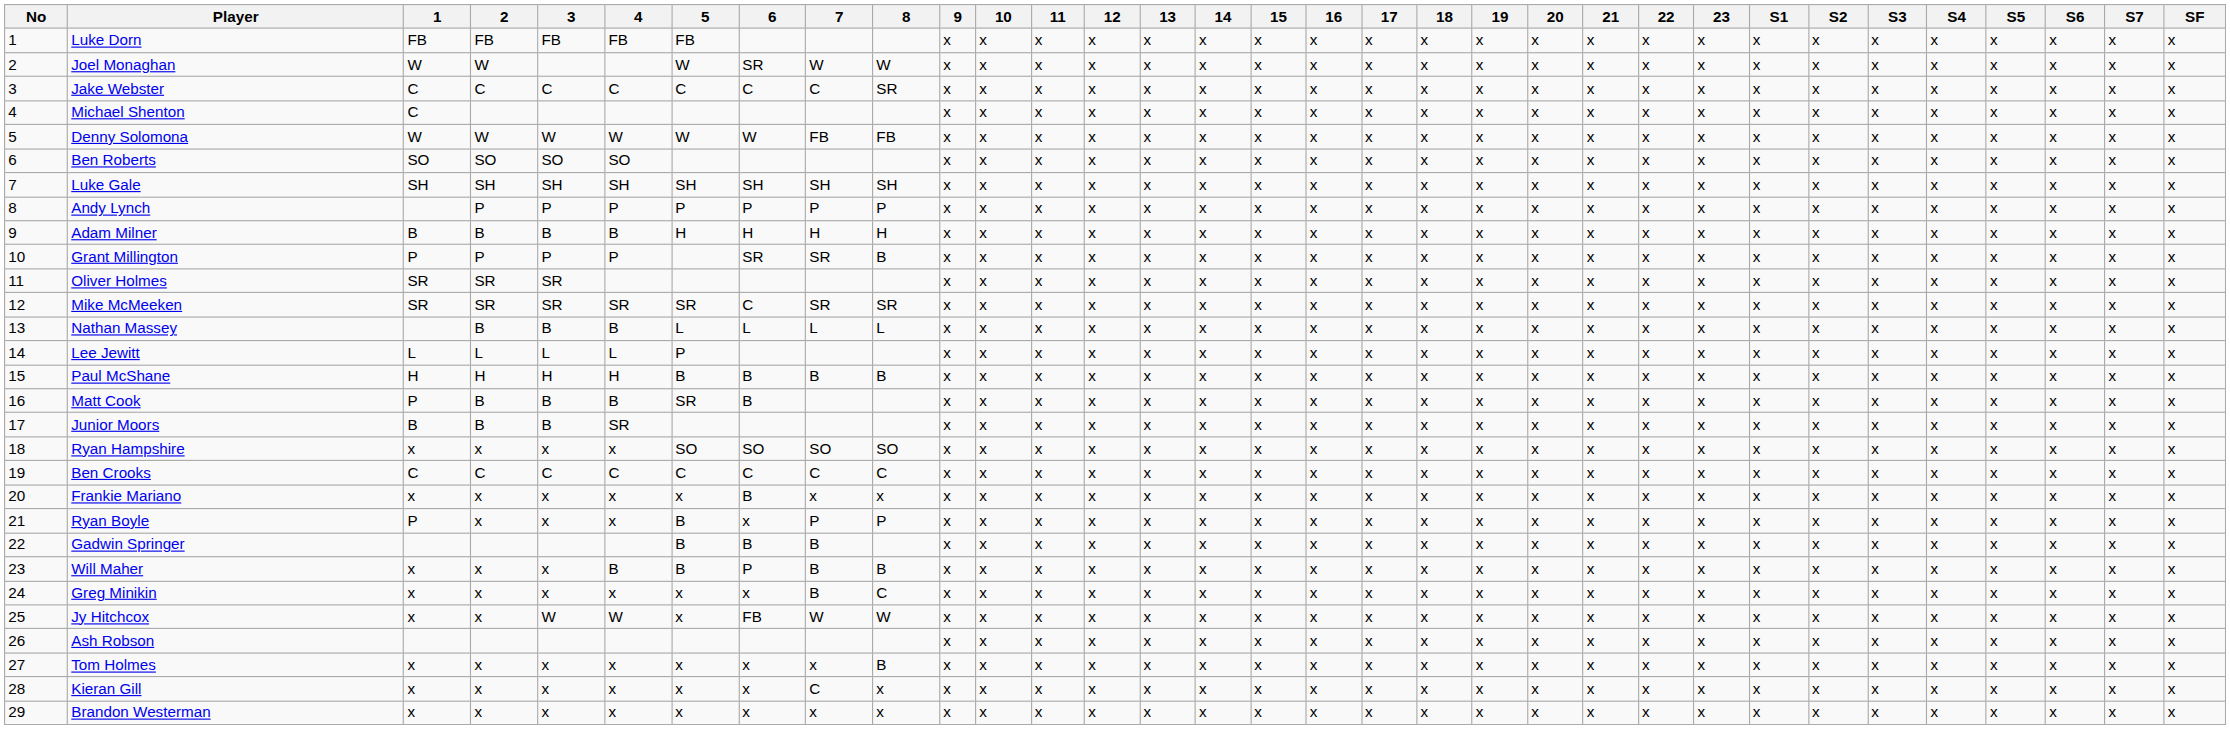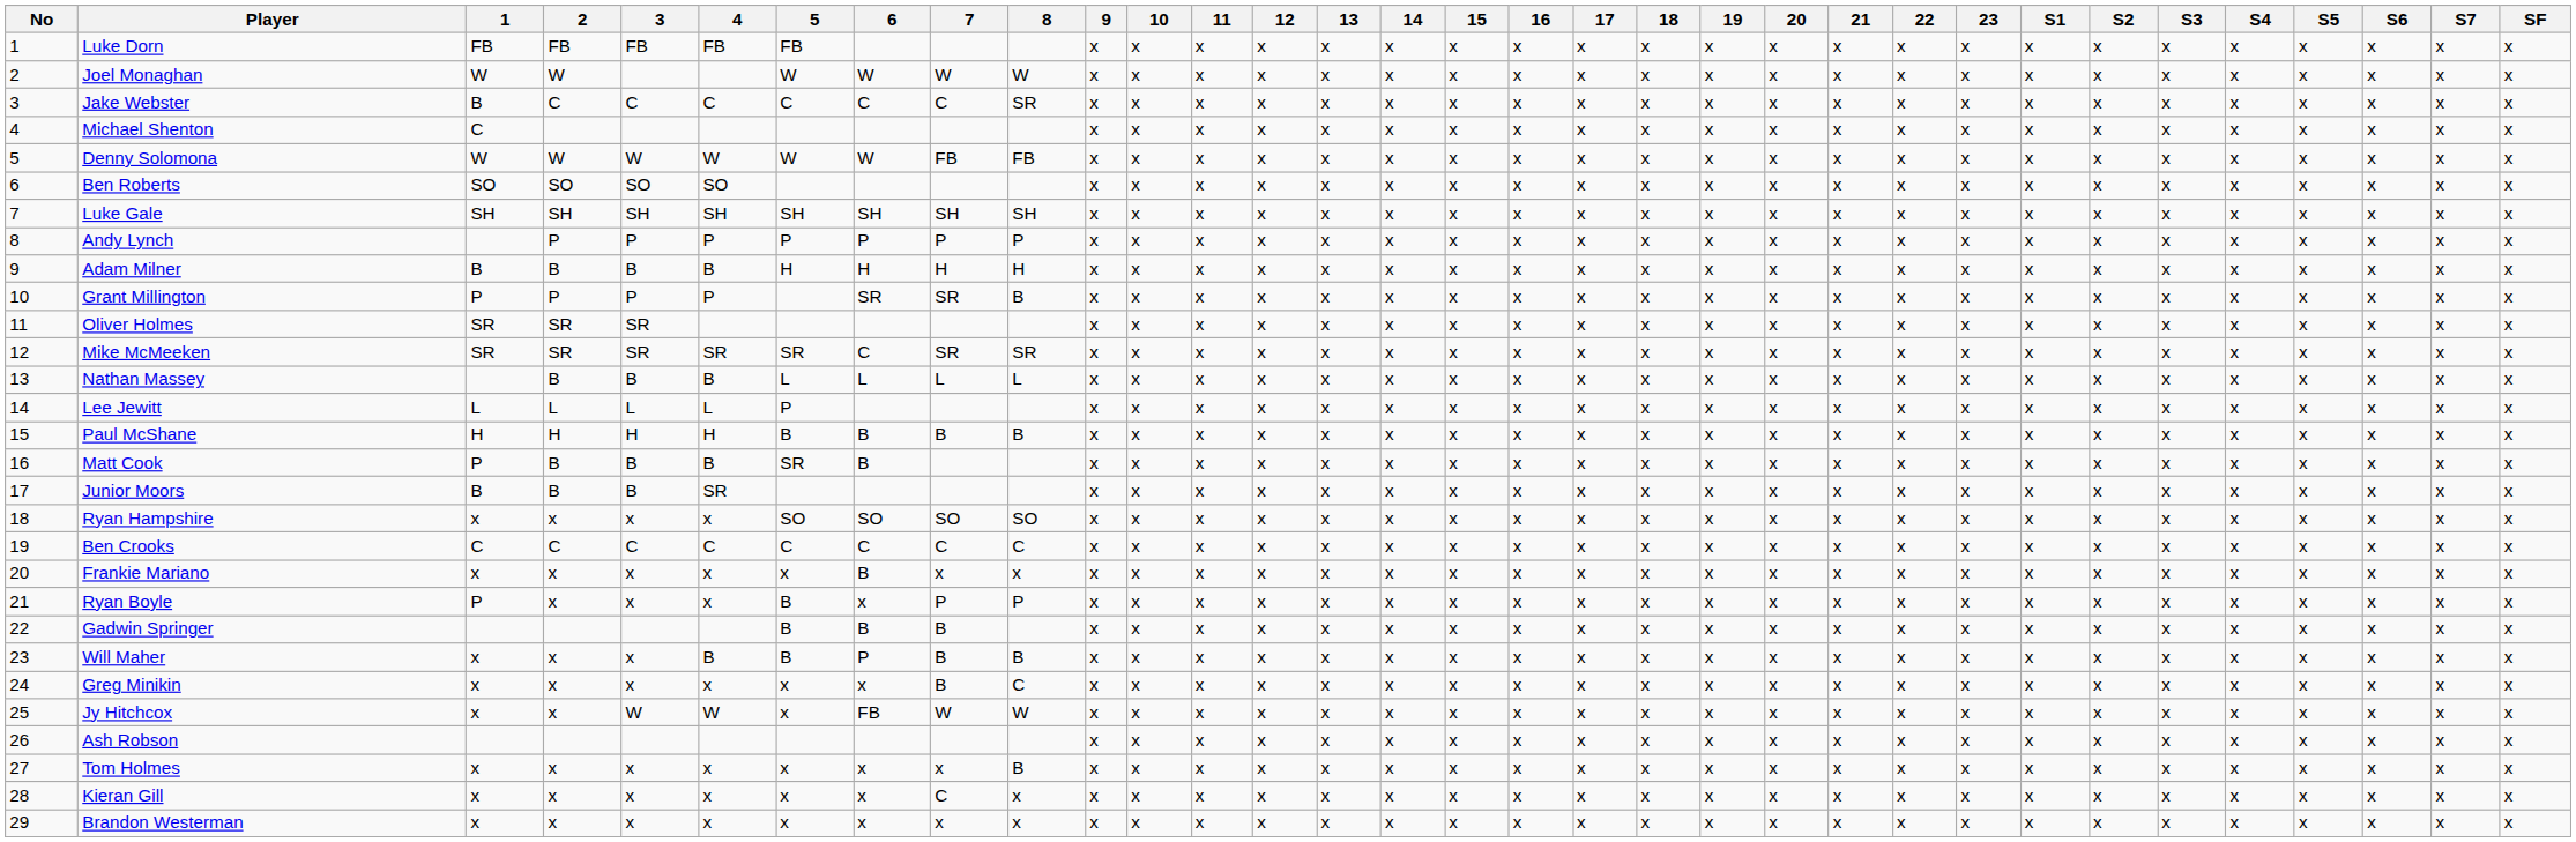Joel Monaghan | 6: SR -> W
Jake Webster | 1: C -> B
